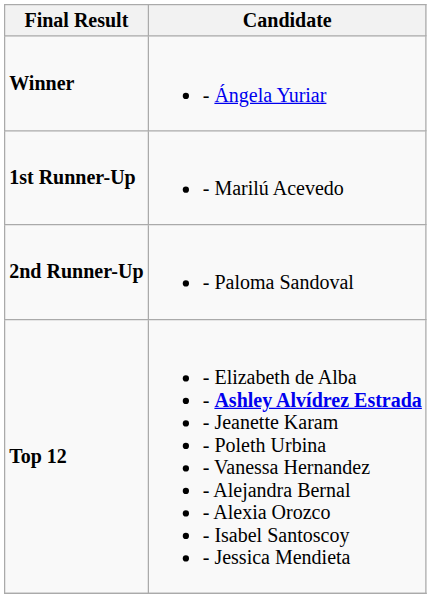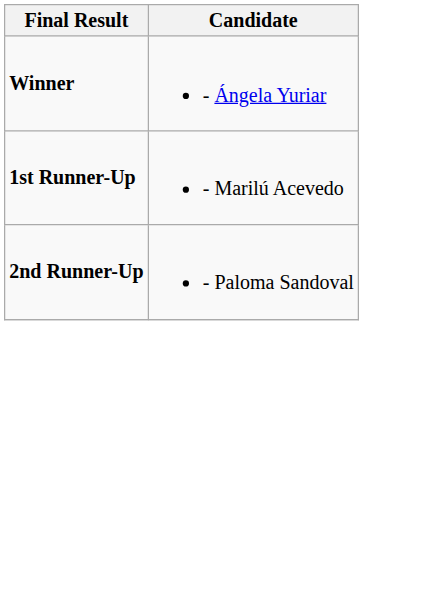- row: Top 12 | - Elizabeth de Alba - Ashley Alvídrez Estrada - Jeanette Karam - Poleth Urbina - Vanessa Hernandez - Alejandra Bernal - Alexia Orozco - Isabel Santoscoy - Jessica Mendieta
